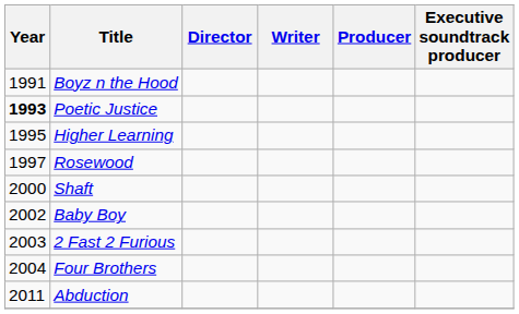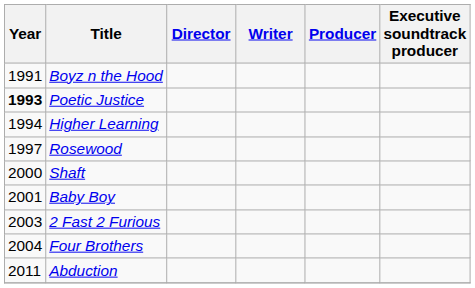Higher Learning | Year: 1995 -> 1994
Baby Boy | Year: 2002 -> 2001
